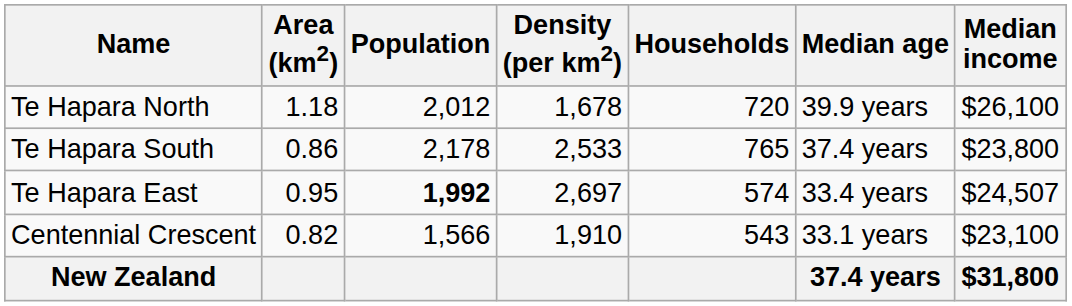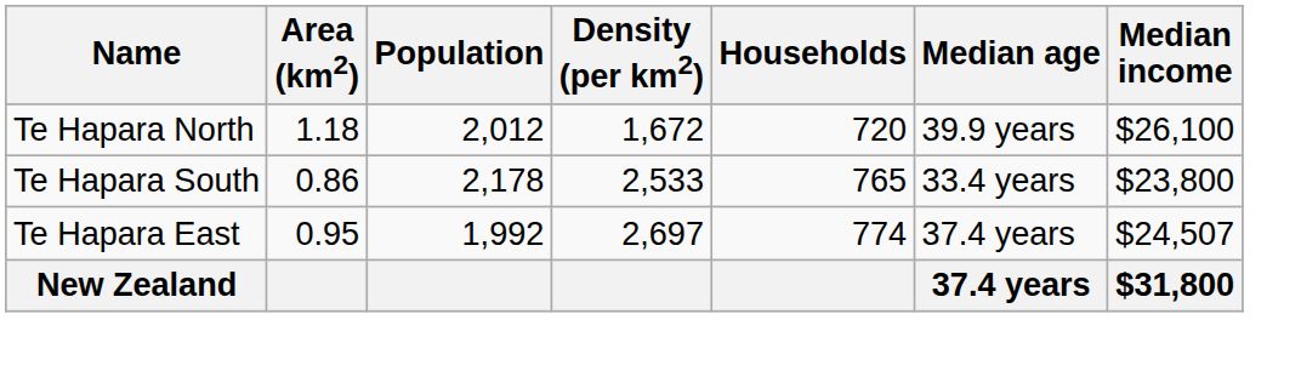Te Hapara North | Density (per km2): 1,678 -> 1,672
Te Hapara South | Median age: 37.4 years -> 33.4 years
Te Hapara East | Population: bold -> normal
Te Hapara East | Households: 574 -> 774
Te Hapara East | Median age: 33.4 years -> 37.4 years
- row: Centennial Crescent | 0.82 | 1,566 | 1,910 | 543 | 33.1 years | $23,100
